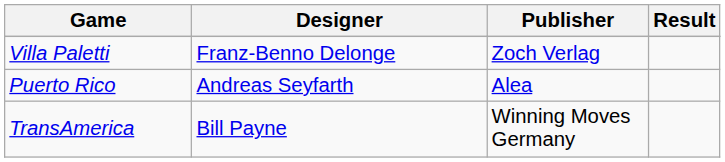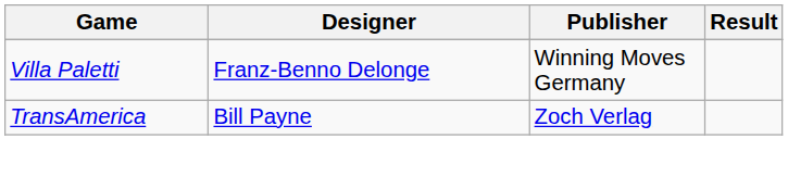Villa Paletti | Publisher: Zoch Verlag -> Winning Moves Germany
- row: Puerto Rico | Andreas Seyfarth | Alea
TransAmerica | Publisher: Winning Moves Germany -> Zoch Verlag
